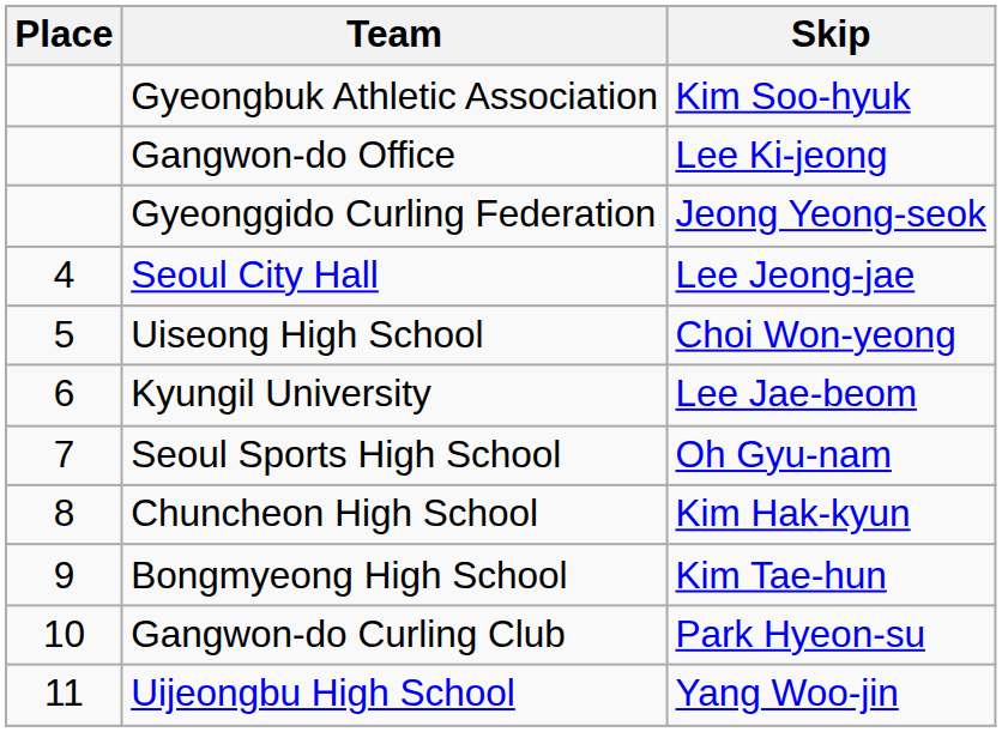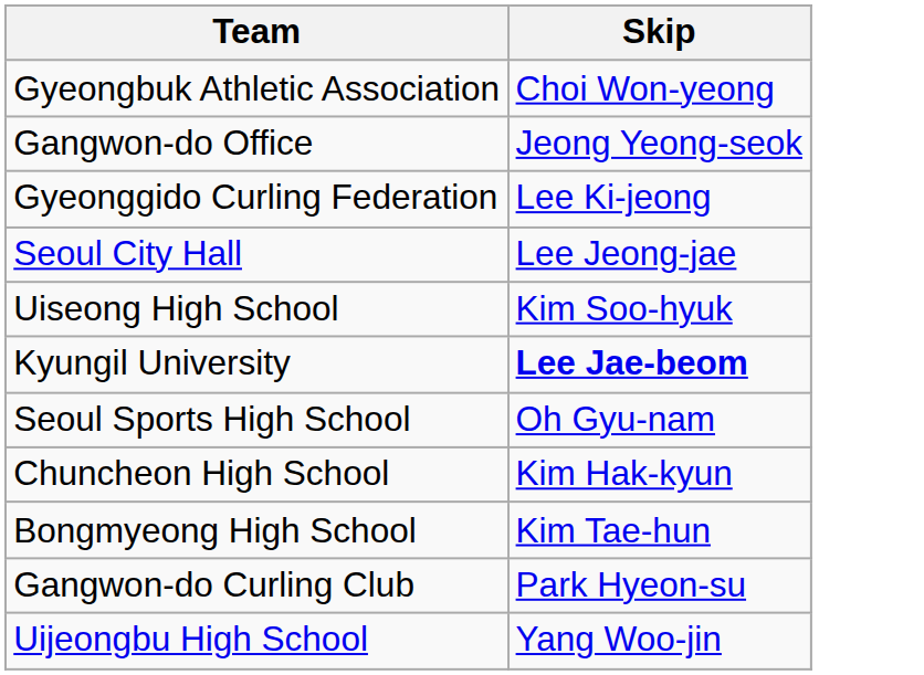- column: Place | 4 | 5 | 6 | 7 | 8 | 9 | 10 | 11
Gyeongbuk Athletic Association | Skip: Kim Soo-hyuk -> Choi Won-yeong
Gangwon-do Office | Skip: Lee Ki-jeong -> Jeong Yeong-seok
Gyeonggido Curling Federation | Skip: Jeong Yeong-seok -> Lee Ki-jeong
Uiseong High School | Skip: Choi Won-yeong -> Kim Soo-hyuk
Kyungil University | Skip: normal -> bold
